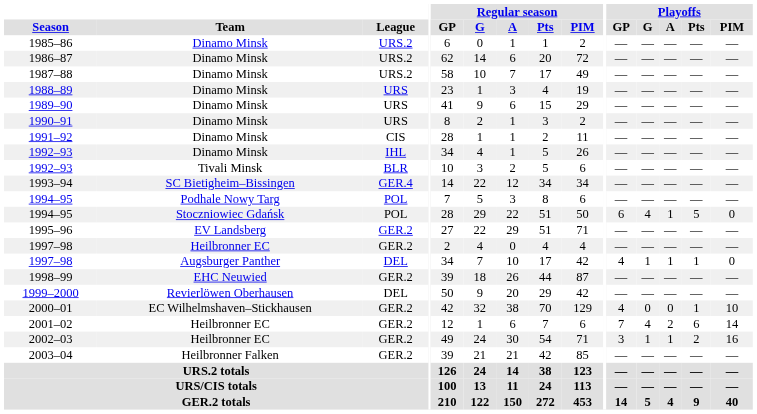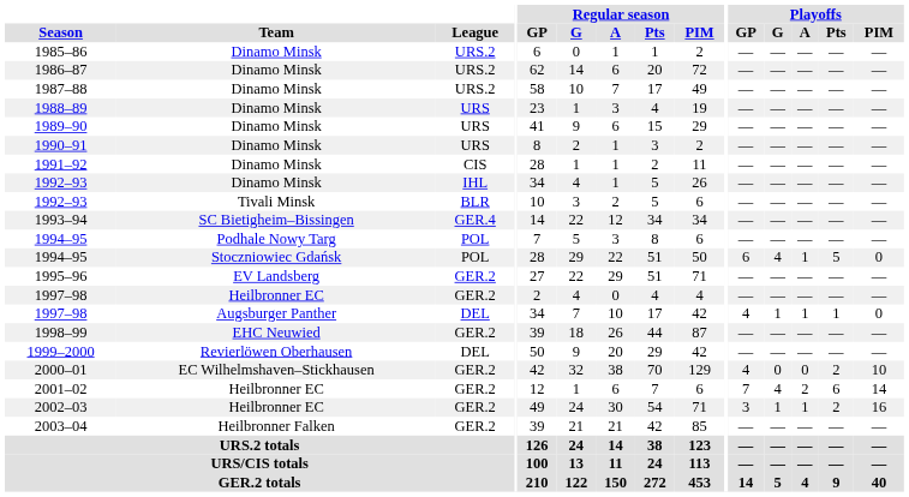2000–01 | Playoffs / Pts: 1 -> 2
